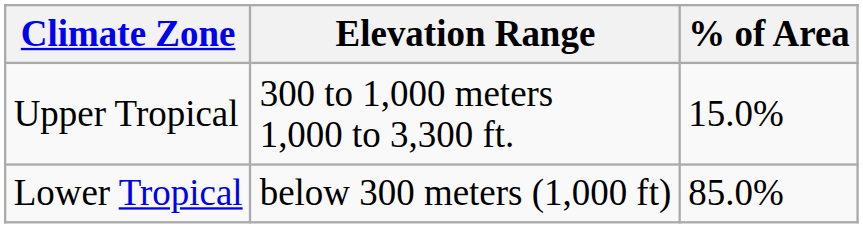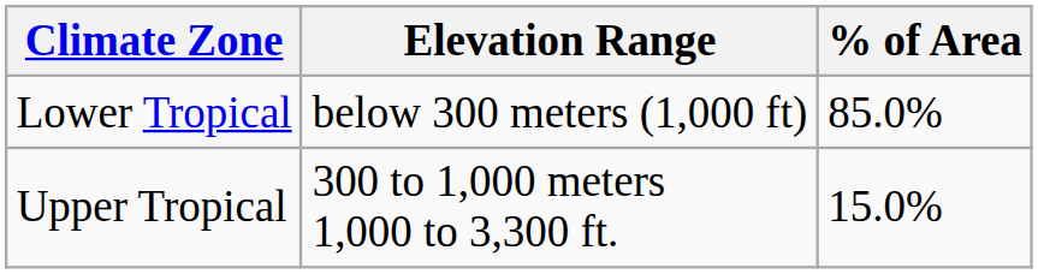rows swapped: Lower Tropical <-> Upper Tropical
